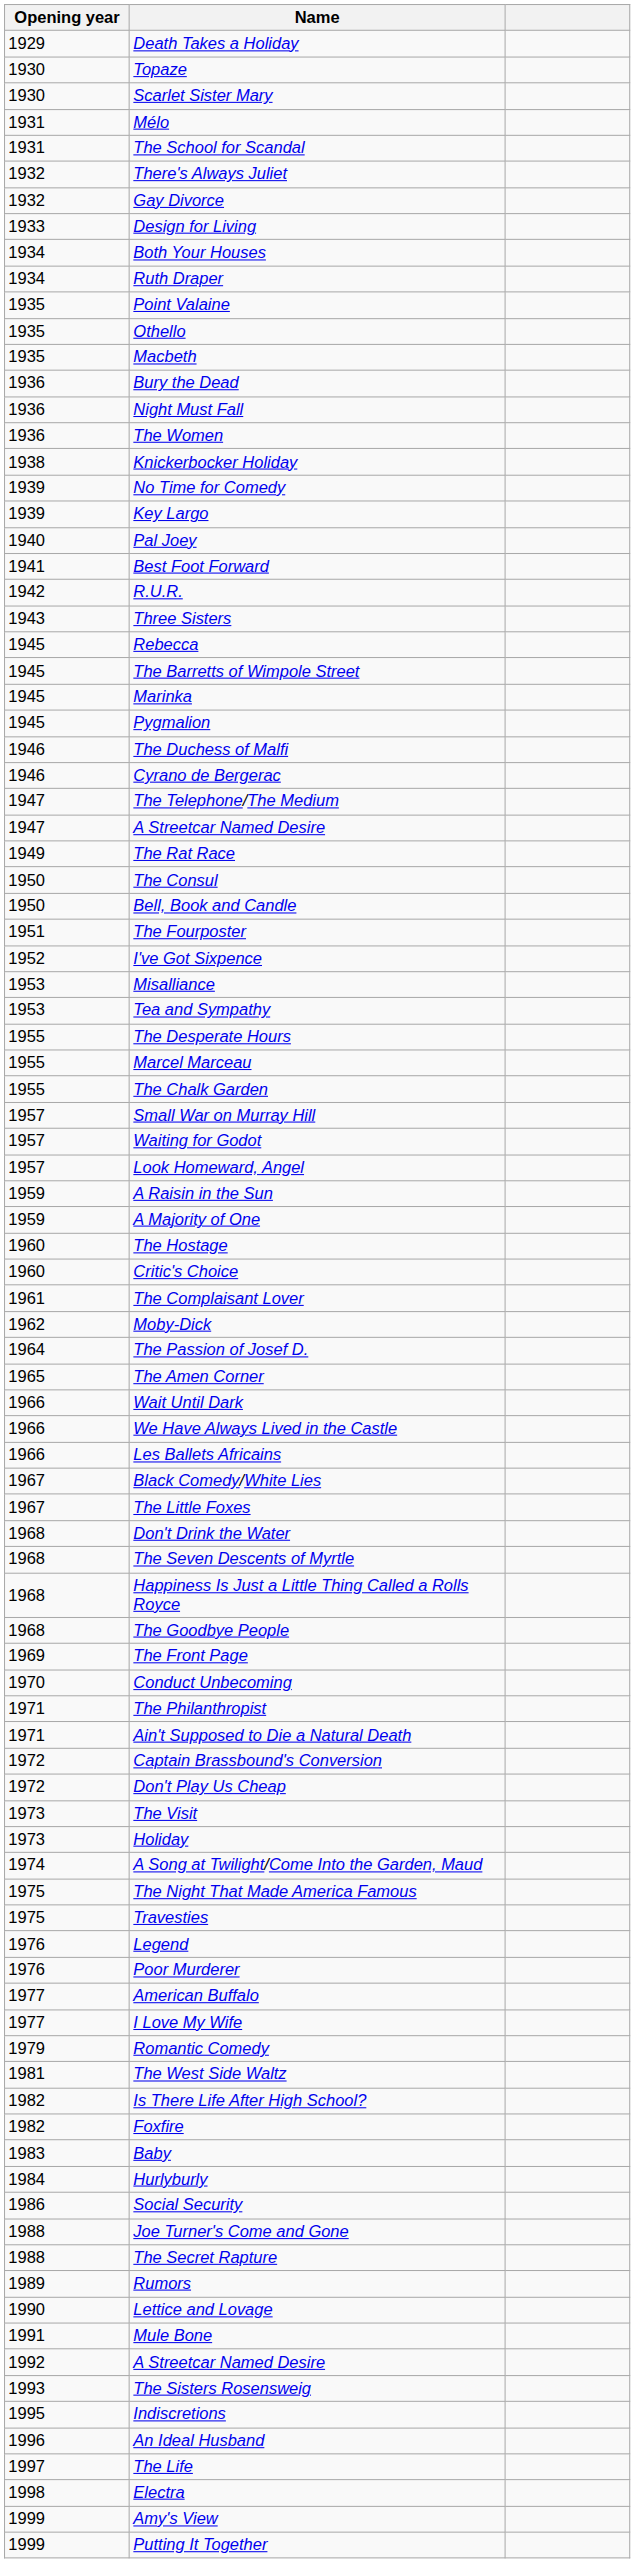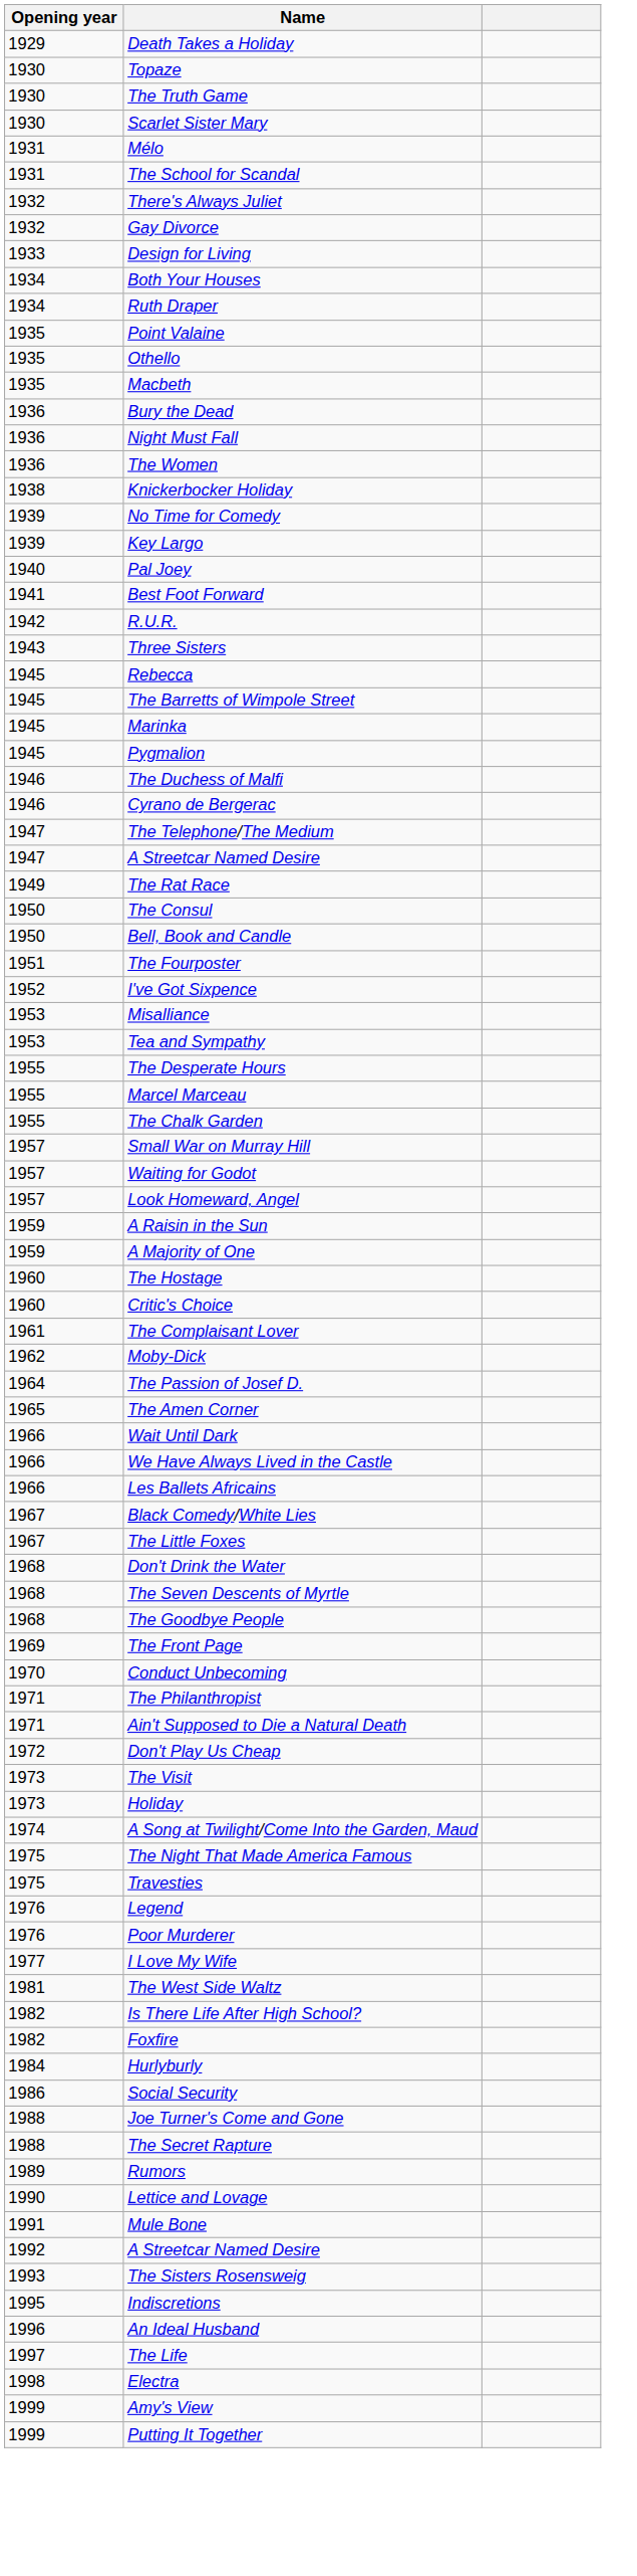+ row: 1930 | The Truth Game
- row: 1968 | Happiness Is Just a Little Thing Called a Rolls Royce
- row: 1972 | Captain Brassbound's Conversion
- row: 1977 | American Buffalo
- row: 1979 | Romantic Comedy
- row: 1983 | Baby
